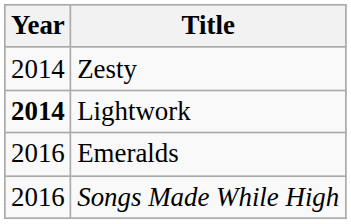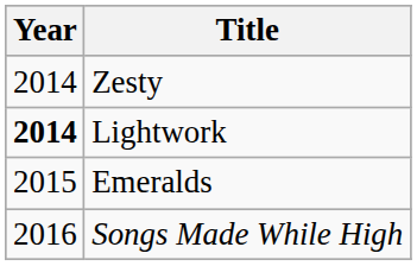Emeralds | Year: 2016 -> 2015
